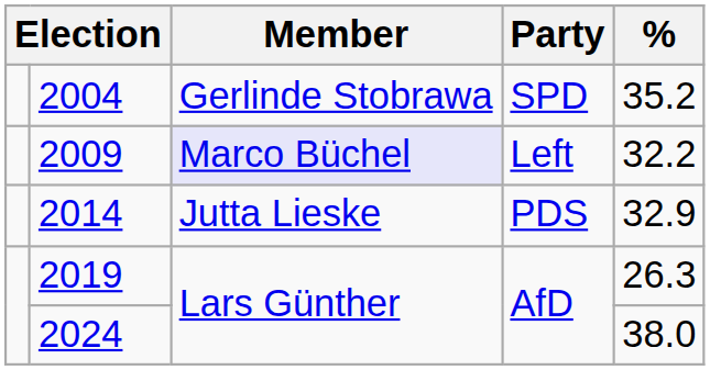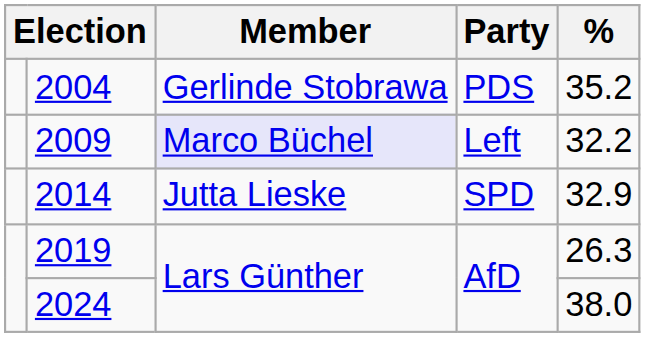2004 | Party: SPD -> PDS
2014 | Party: PDS -> SPD
